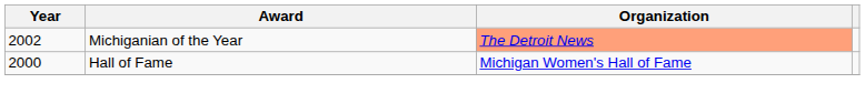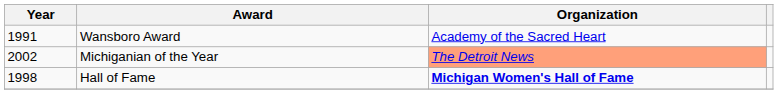+ row: 1991 | Wansboro Award | Academy of the Sacred Heart
Hall of Fame | Year: 2000 -> 1998
Hall of Fame | Organization: normal -> bold
